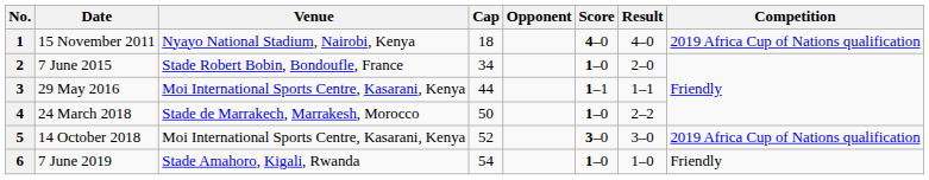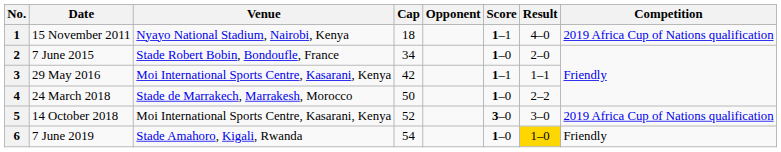1 | Score: 4–0 -> 1–1
3 | Cap: 44 -> 42
6 | Result: no background -> gold background
